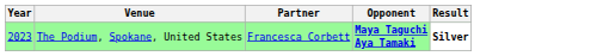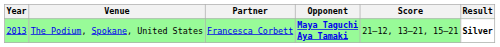+ column: Score | 21–12, 13–21, 15–21
The Podium, Spokane, United States | Year: 2023 -> 2013
